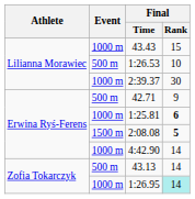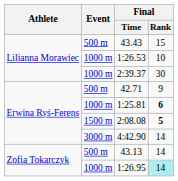43.43 | Event: 1000 m -> 500 m
1:26.53 | Event: 500 m -> 1000 m
4:42.90 | Event: 1000 m -> 3000 m
